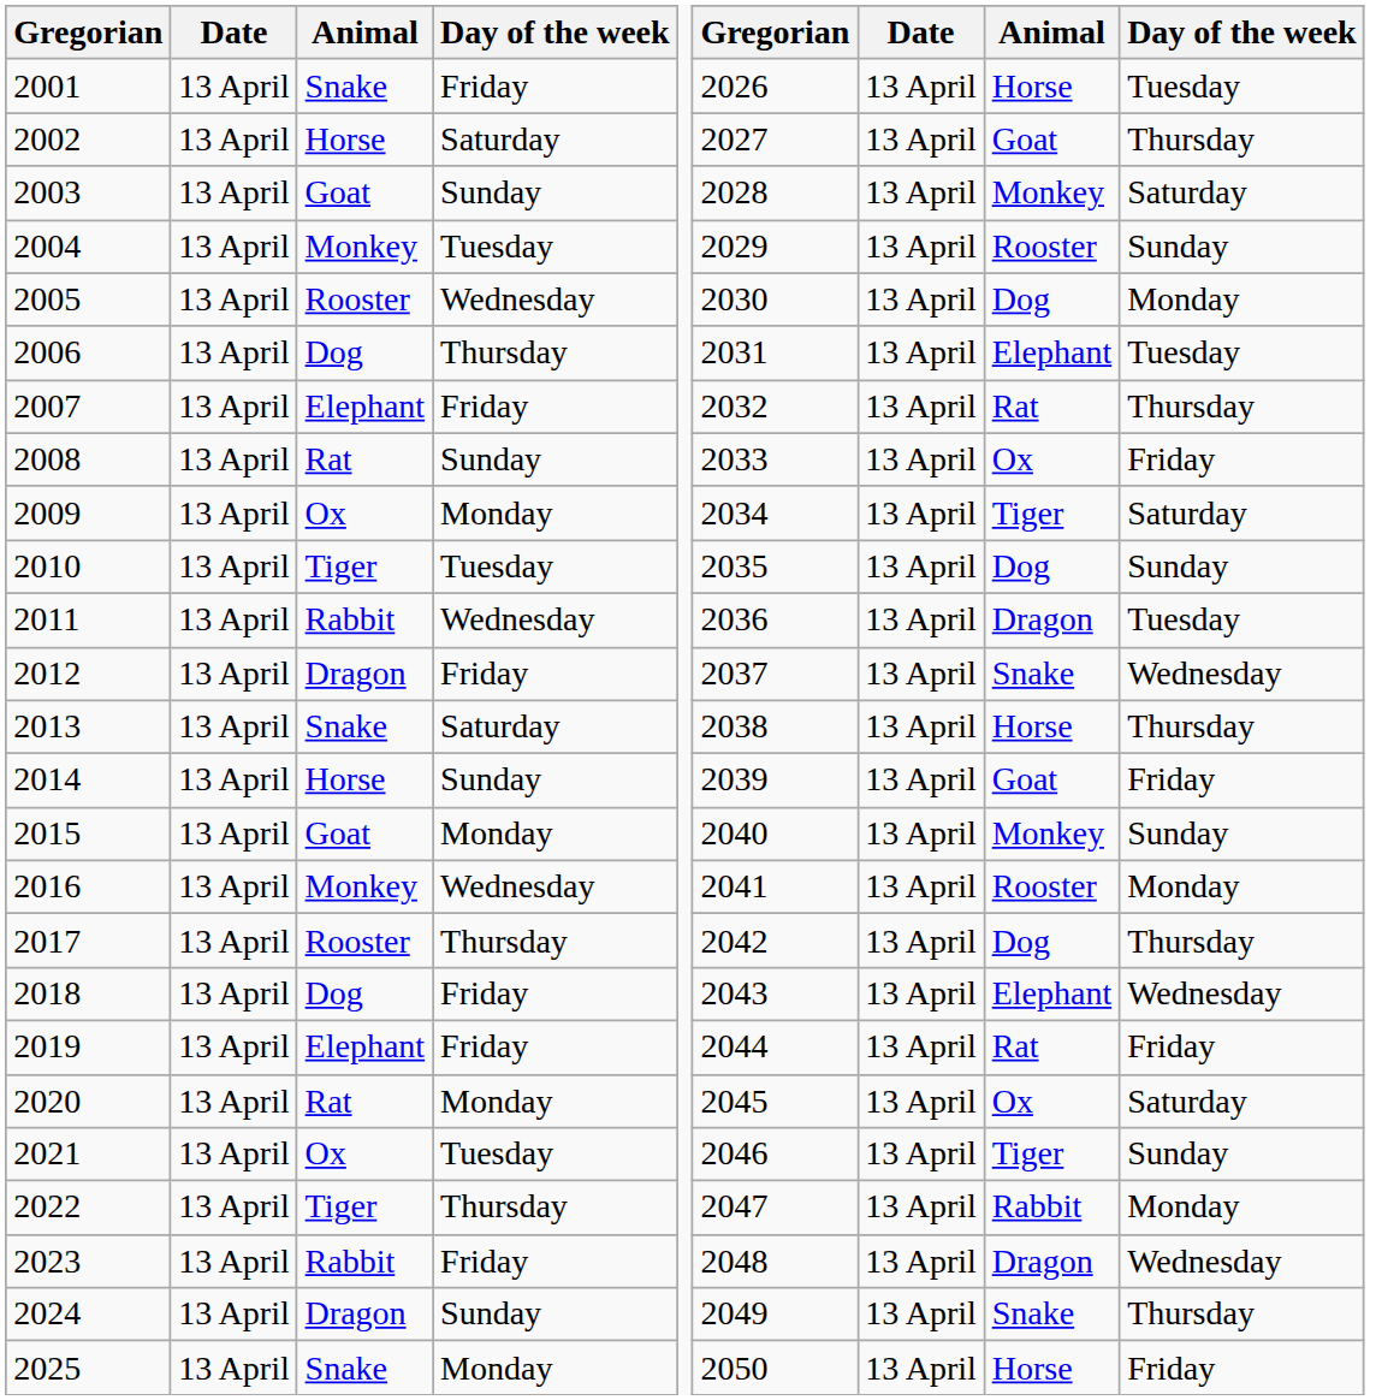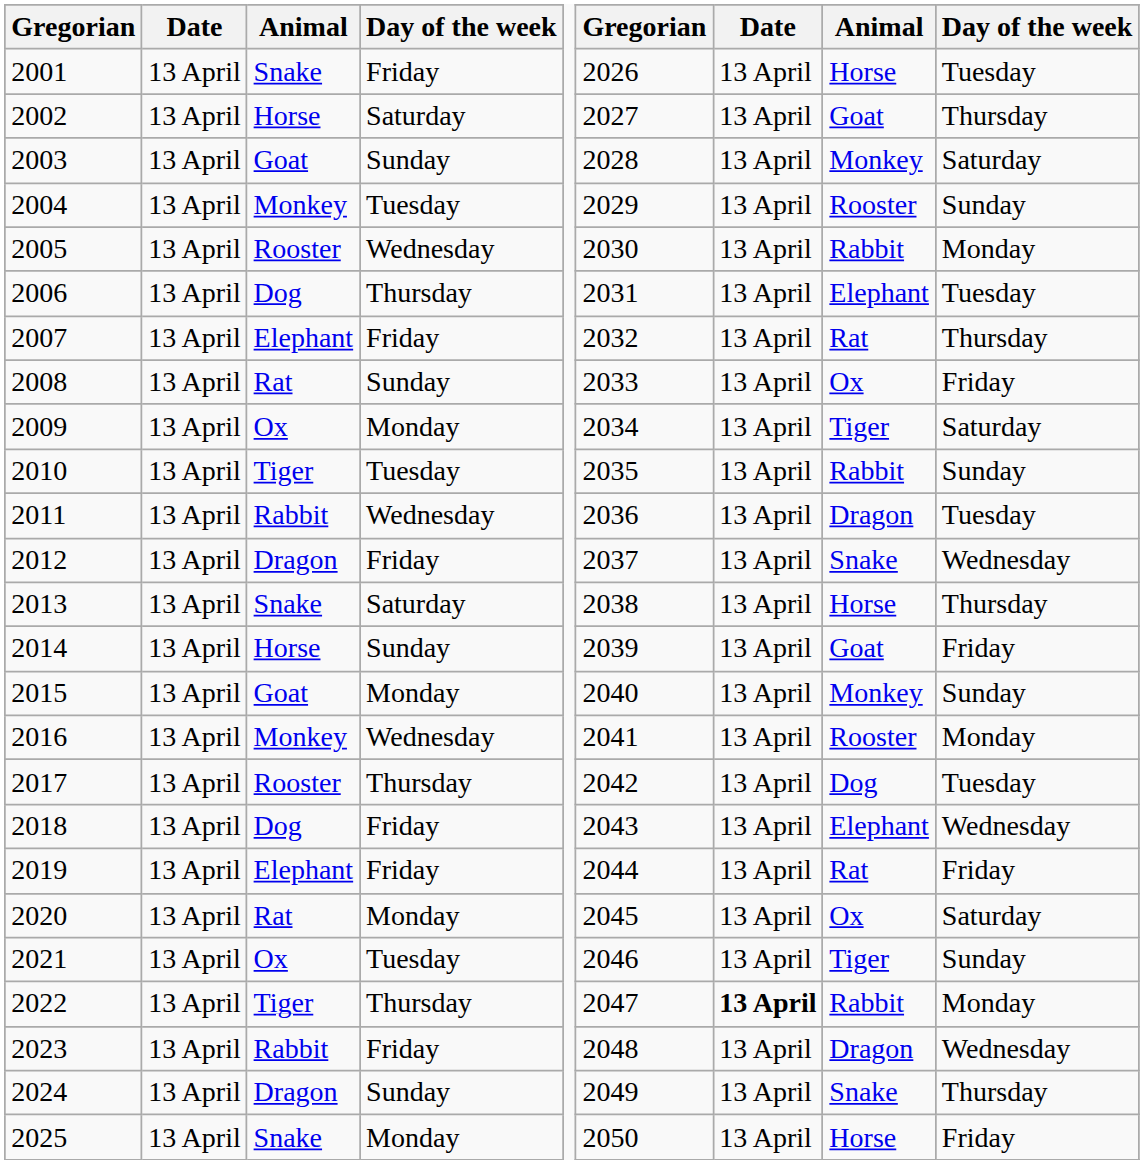2005 | column 8: Dog -> Rabbit
2010 | column 8: Dog -> Rabbit
2017 | column 9: Thursday -> Tuesday
2022 | column 7: normal -> bold
